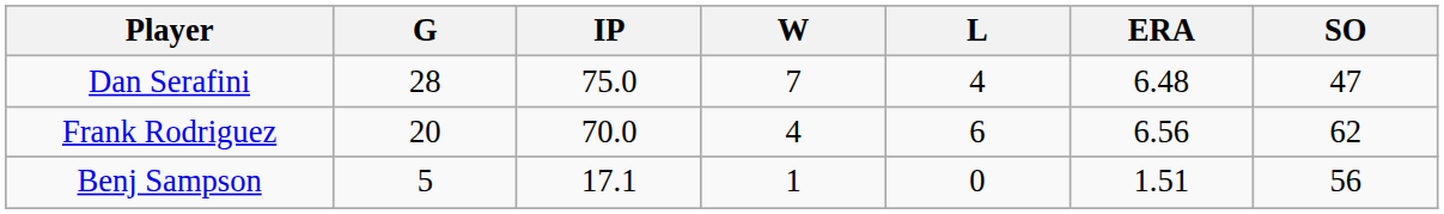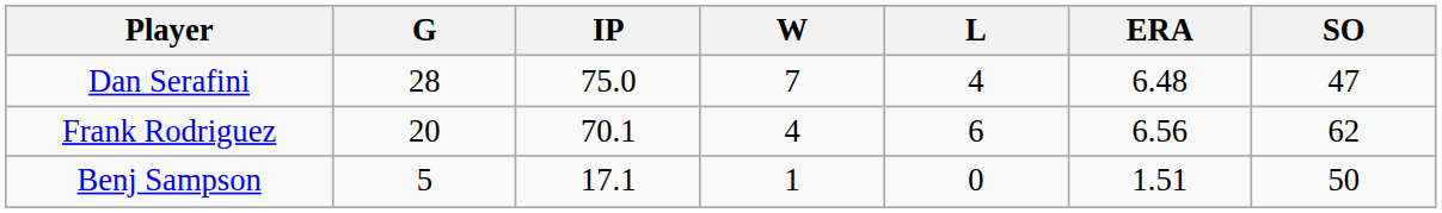Frank Rodriguez | IP: 70.0 -> 70.1
Benj Sampson | SO: 56 -> 50
